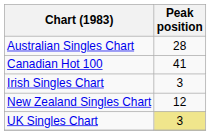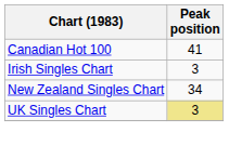- row: Australian Singles Chart | 28
New Zealand Singles Chart | Peak position: 12 -> 34
